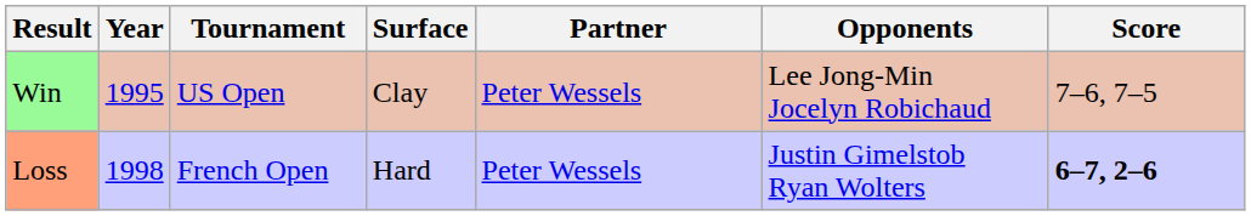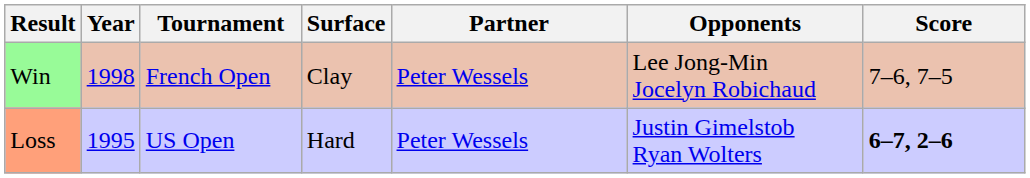Win | Year: 1995 -> 1998
Win | Tournament: US Open -> French Open
Loss | Year: 1998 -> 1995
Loss | Tournament: French Open -> US Open
